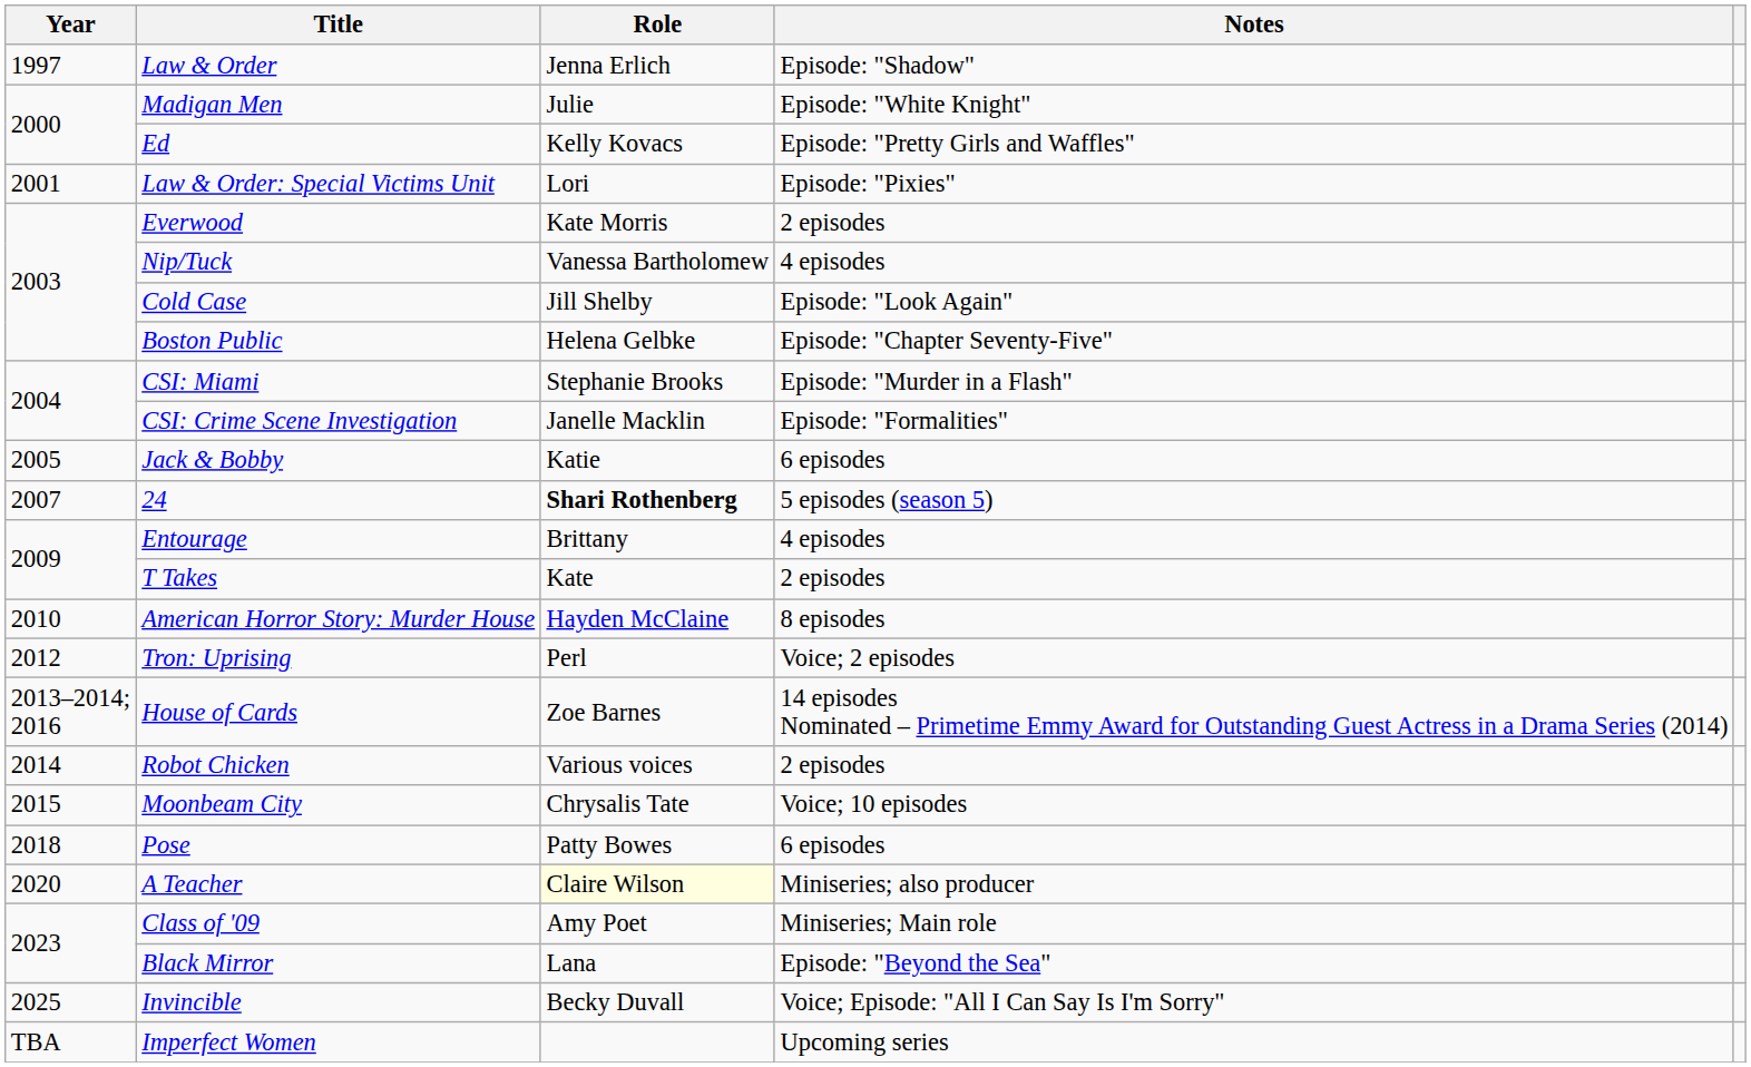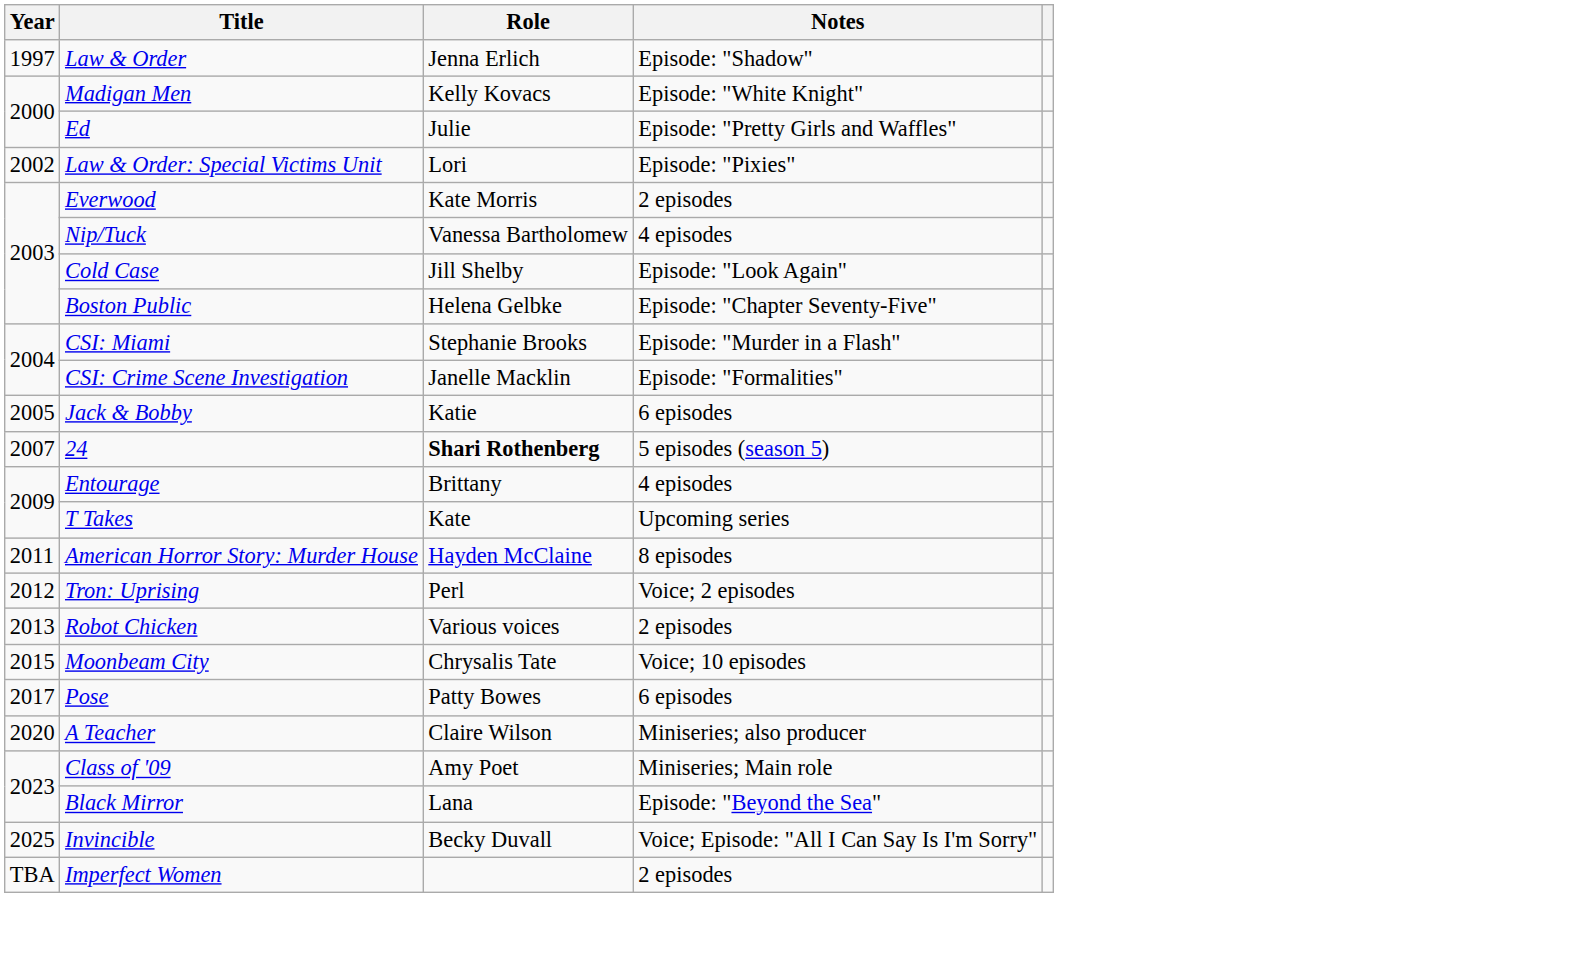Madigan Men | Role: Julie -> Kelly Kovacs
Ed | Role: Kelly Kovacs -> Julie
Law & Order: Special Victims Unit | Year: 2001 -> 2002
T Takes | Notes: 2 episodes -> Upcoming series
American Horror Story: Murder House | Year: 2010 -> 2011
- row: 2013–2014; 2016 | House of Cards | Zoe Barnes | 14 episodes Nominated – Primetime Emmy Award for Outstanding Guest Actress in a Drama Series (2014)
Robot Chicken | Year: 2014 -> 2013
Pose | Year: 2018 -> 2017
A Teacher | Role: lightyellow background -> no background
Imperfect Women | Notes: Upcoming series -> 2 episodes
